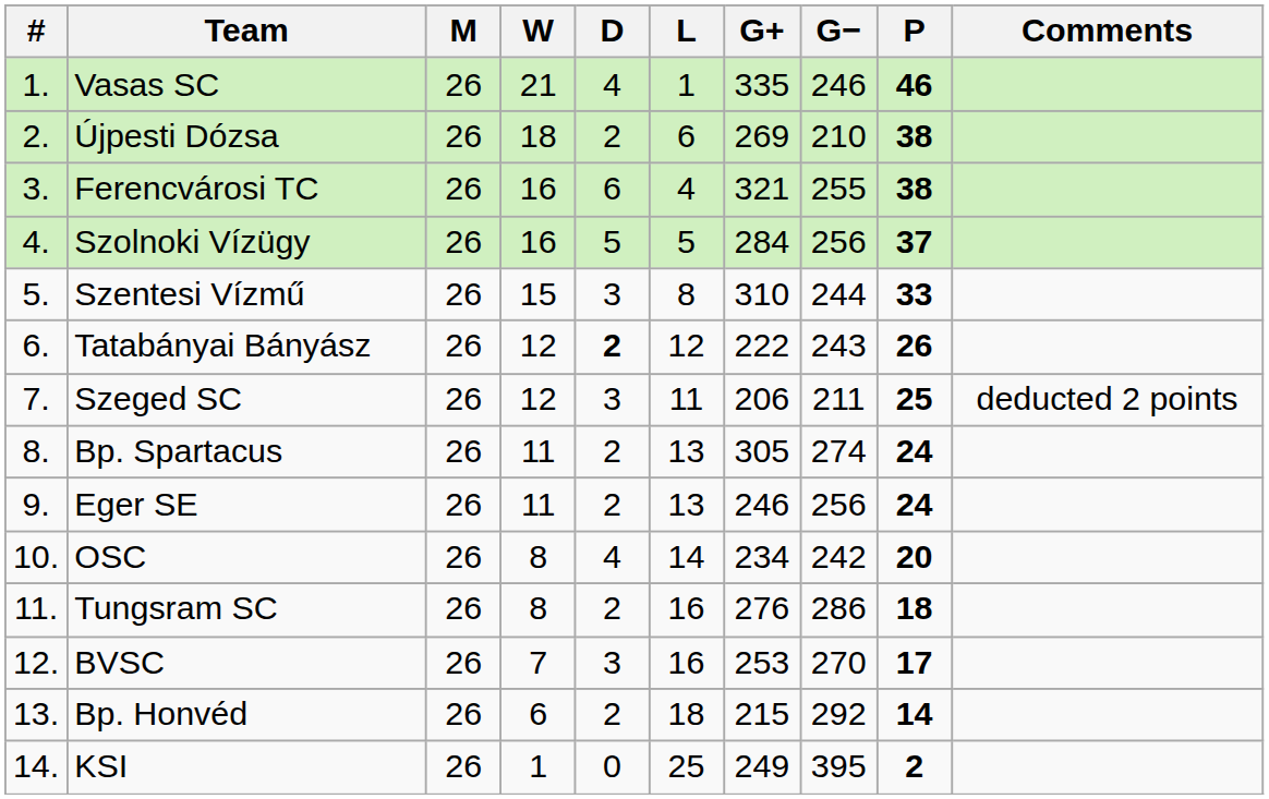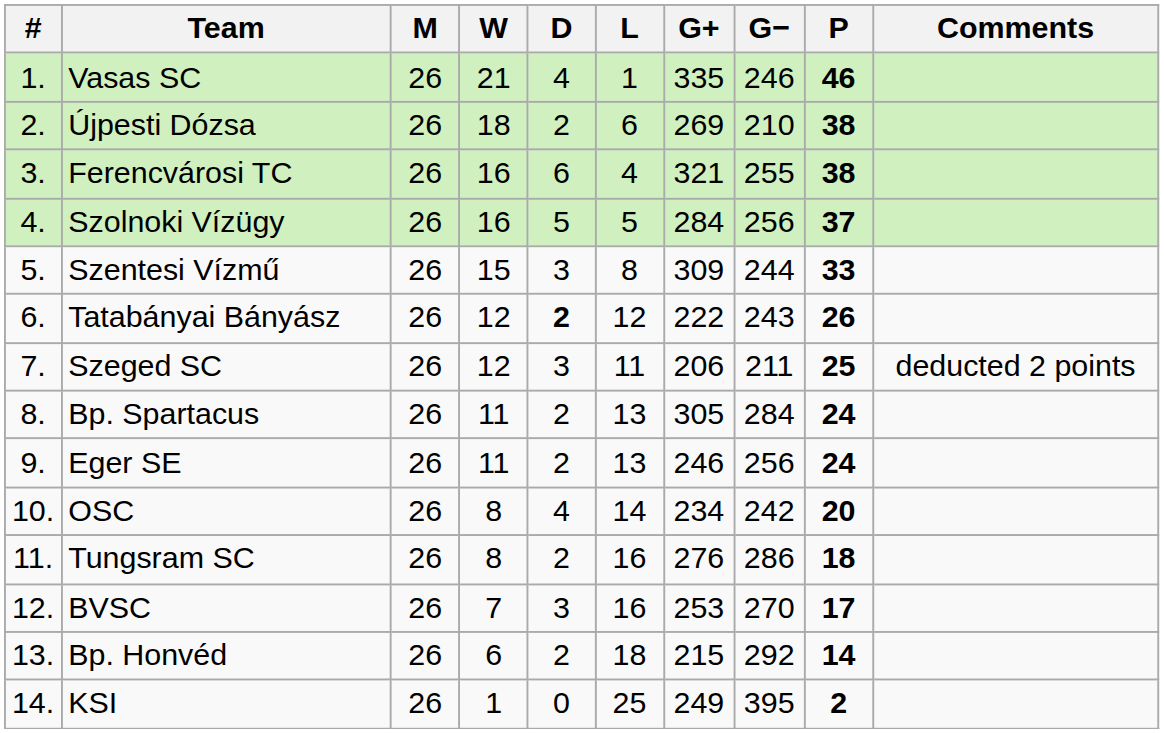Szentesi Vízmű | G+: 310 -> 309
Bp. Spartacus | G−: 274 -> 284
